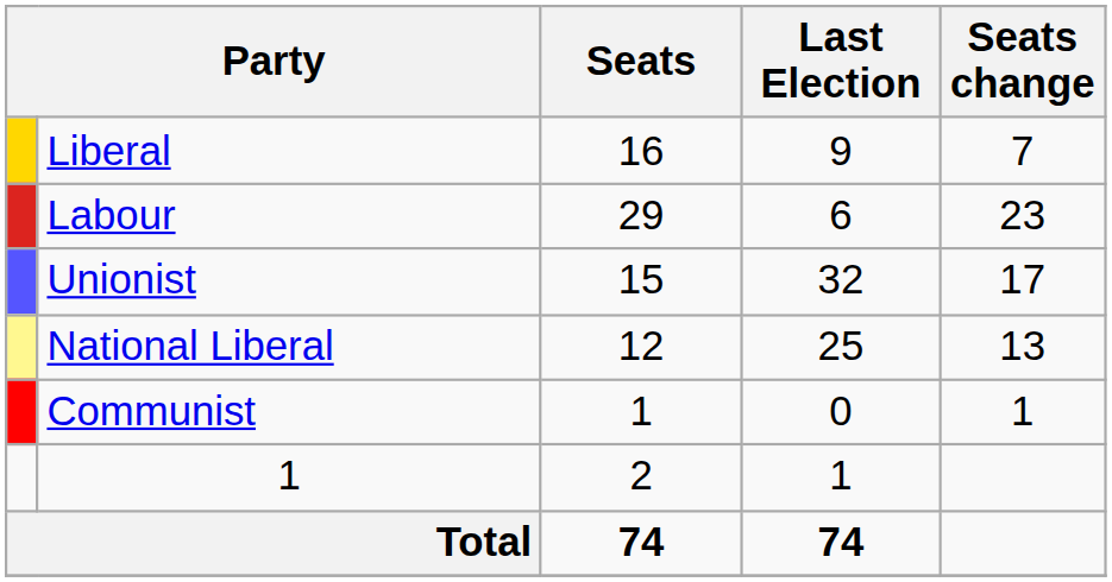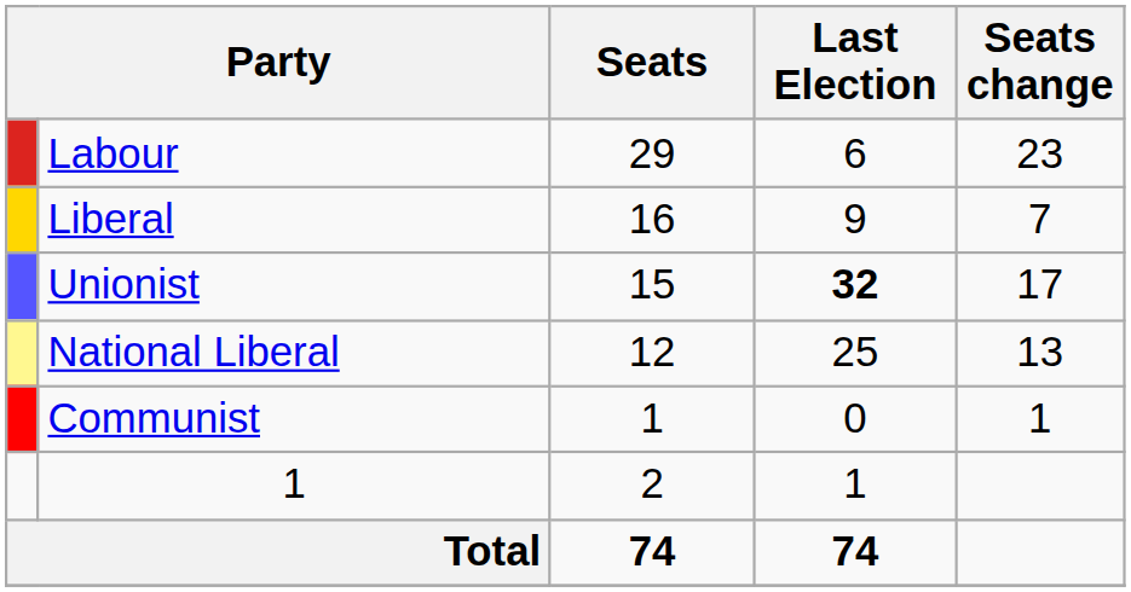rows swapped: Labour <-> Liberal
Unionist | Last Election: normal -> bold
